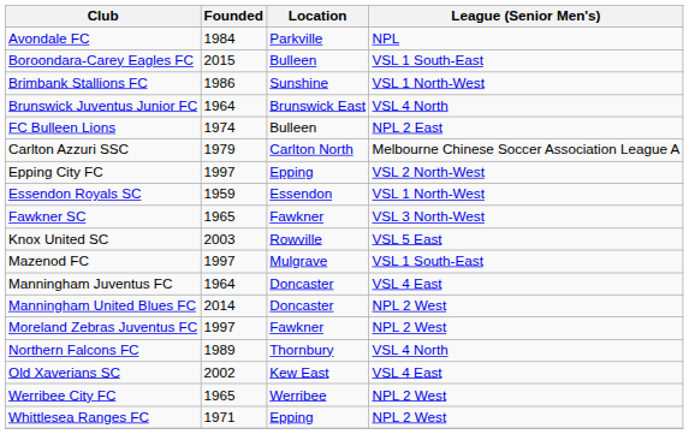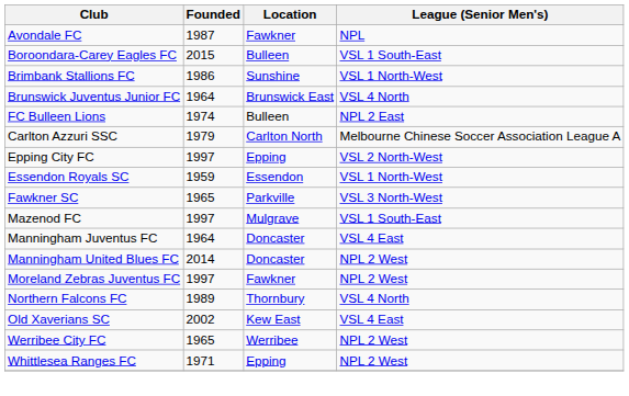Avondale FC | Founded: 1984 -> 1987
Avondale FC | Location: Parkville -> Fawkner
Fawkner SC | Location: Fawkner -> Parkville
- row: Knox United SC | 2003 | Rowville | VSL 5 East
